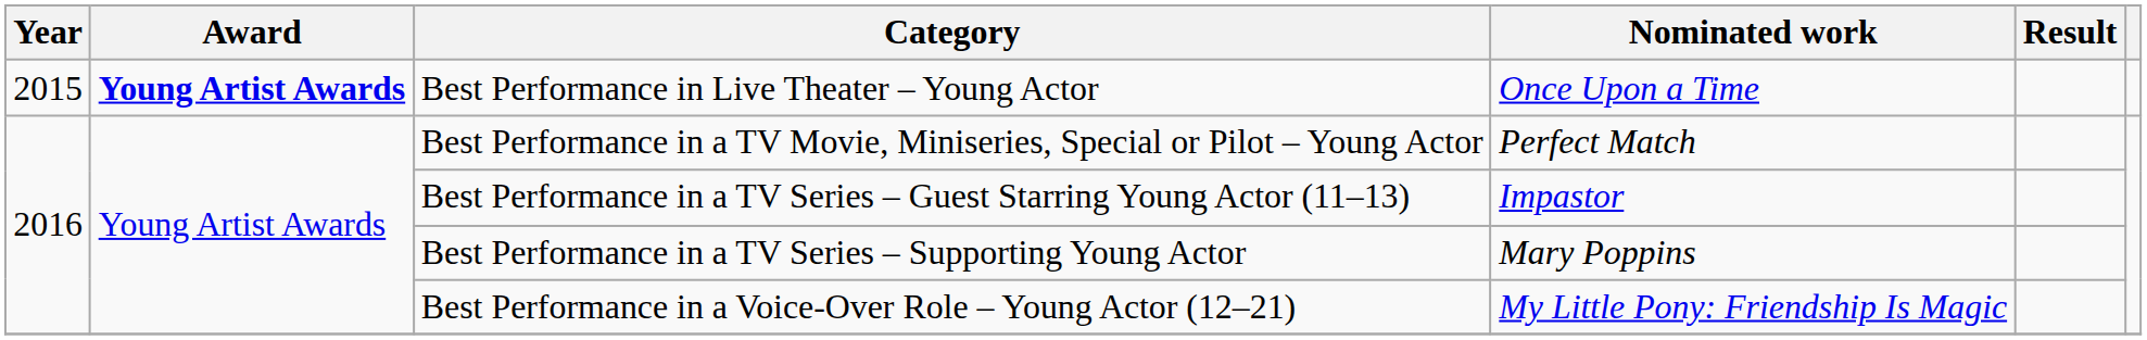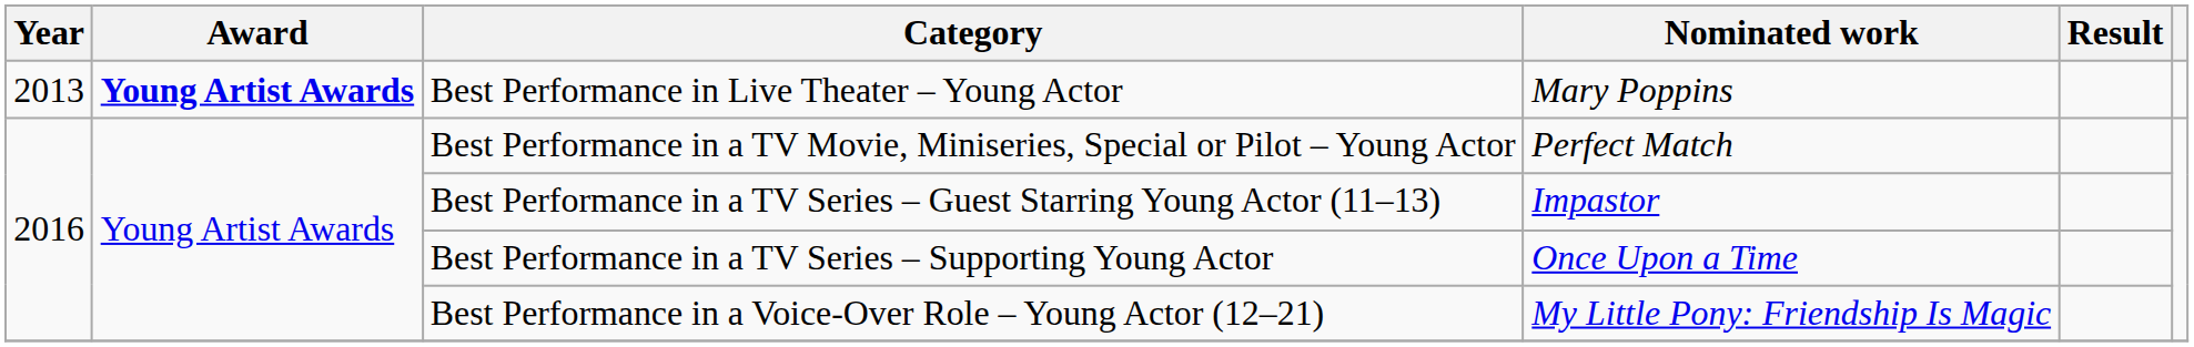Best Performance in Live Theater – Young Actor | Year: 2015 -> 2013
Best Performance in Live Theater – Young Actor | Nominated work: Once Upon a Time -> Mary Poppins
Best Performance in a TV Series – Supporting Young Actor | Nominated work: Mary Poppins -> Once Upon a Time
